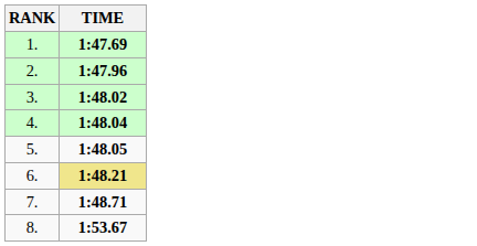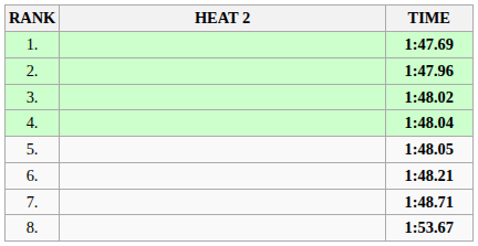+ column: HEAT 2
6. | TIME: khaki background -> no background
